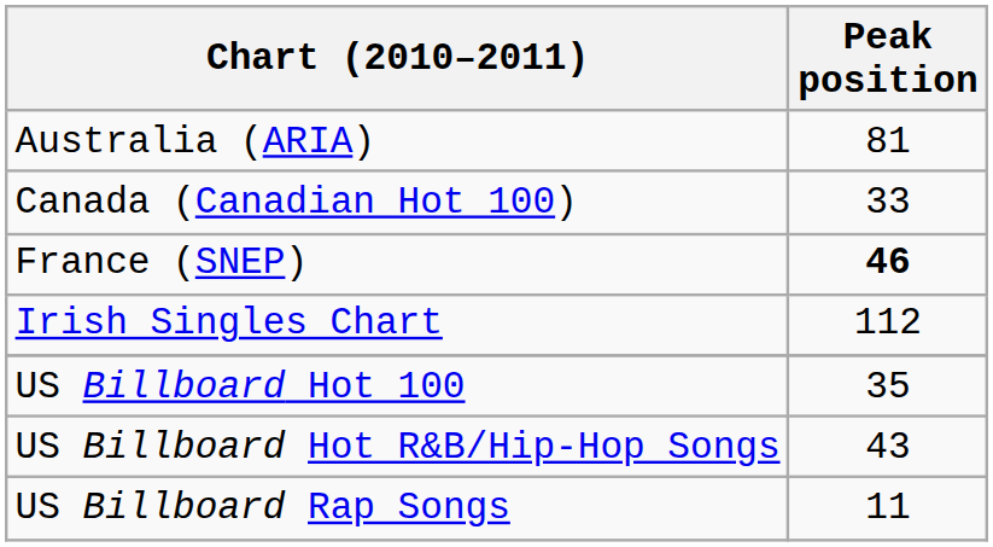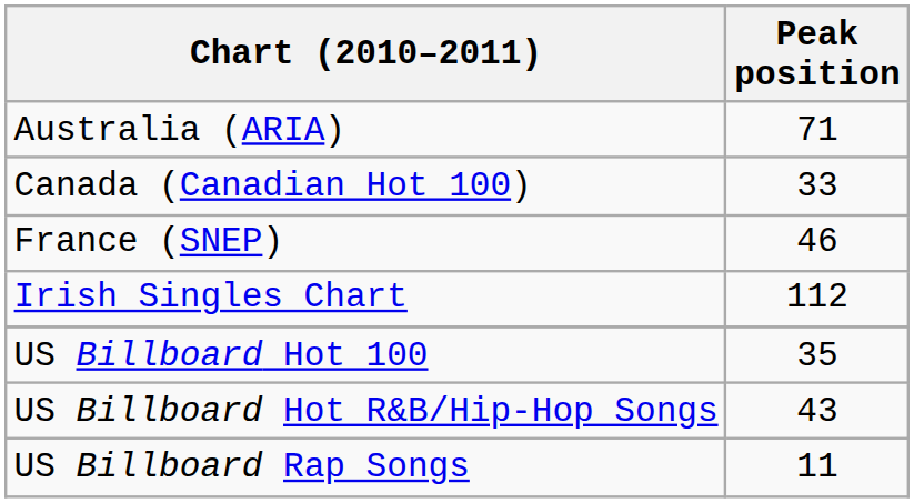Australia (ARIA) | Peak position: 81 -> 71
France (SNEP) | Peak position: bold -> normal
